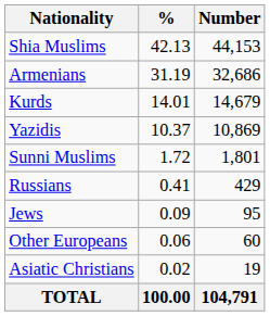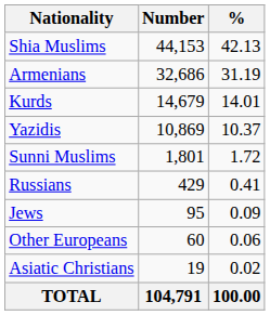columns swapped: Number <-> %
